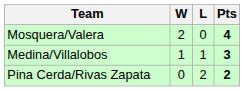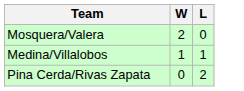- column: Pts | 4 | 3 | 2
